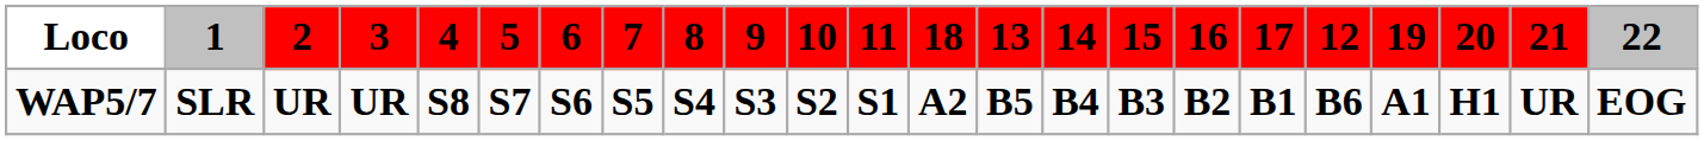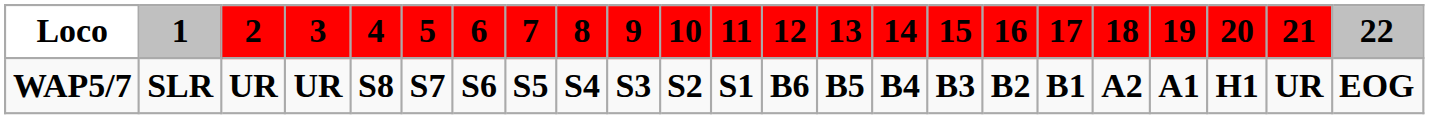columns swapped: 12 <-> 18
